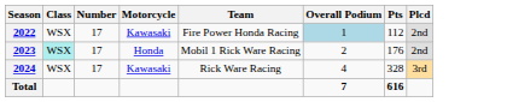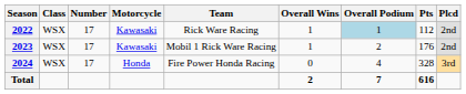+ column: Overall Wins | 1 | 1 | 0 | 2
2022 | Team: Fire Power Honda Racing -> Rick Ware Racing
2023 | Class: paleturquoise background -> no background
2023 | Motorcycle: Honda -> Kawasaki
2024 | Motorcycle: Kawasaki -> Honda
2024 | Team: Rick Ware Racing -> Fire Power Honda Racing
